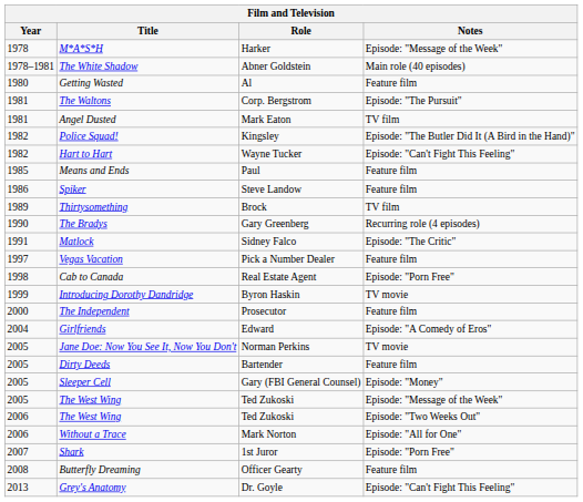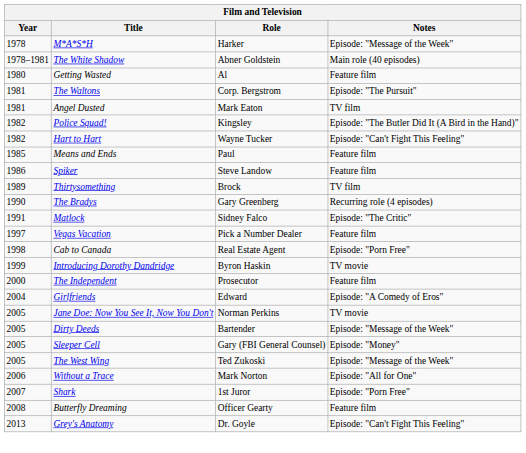Dirty Deeds | Notes: Feature film -> Episode: "Message of the Week"
- row: 2006 | The West Wing | Ted Zukoski | Episode: "Two Weeks Out"
